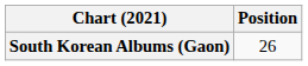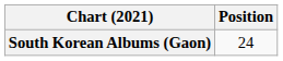South Korean Albums (Gaon) | Position: 26 -> 24
